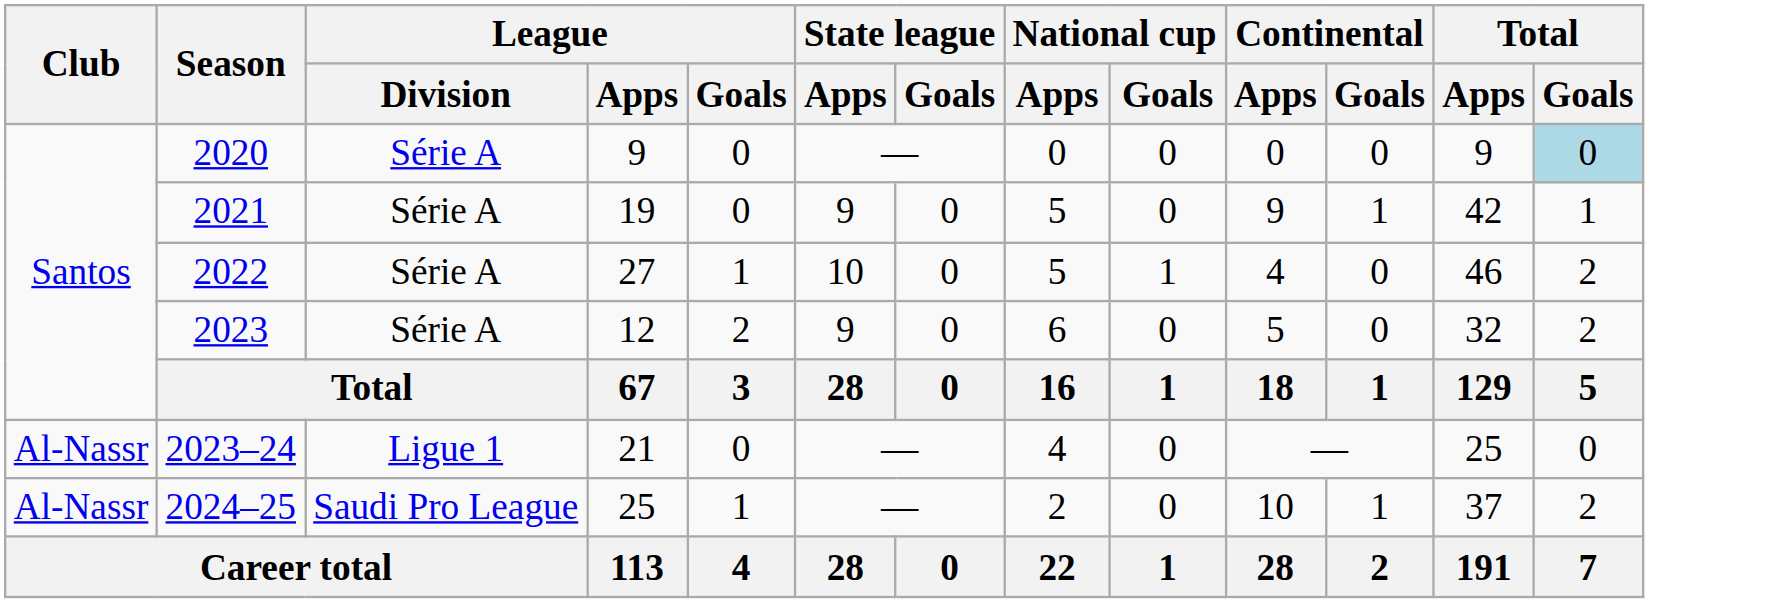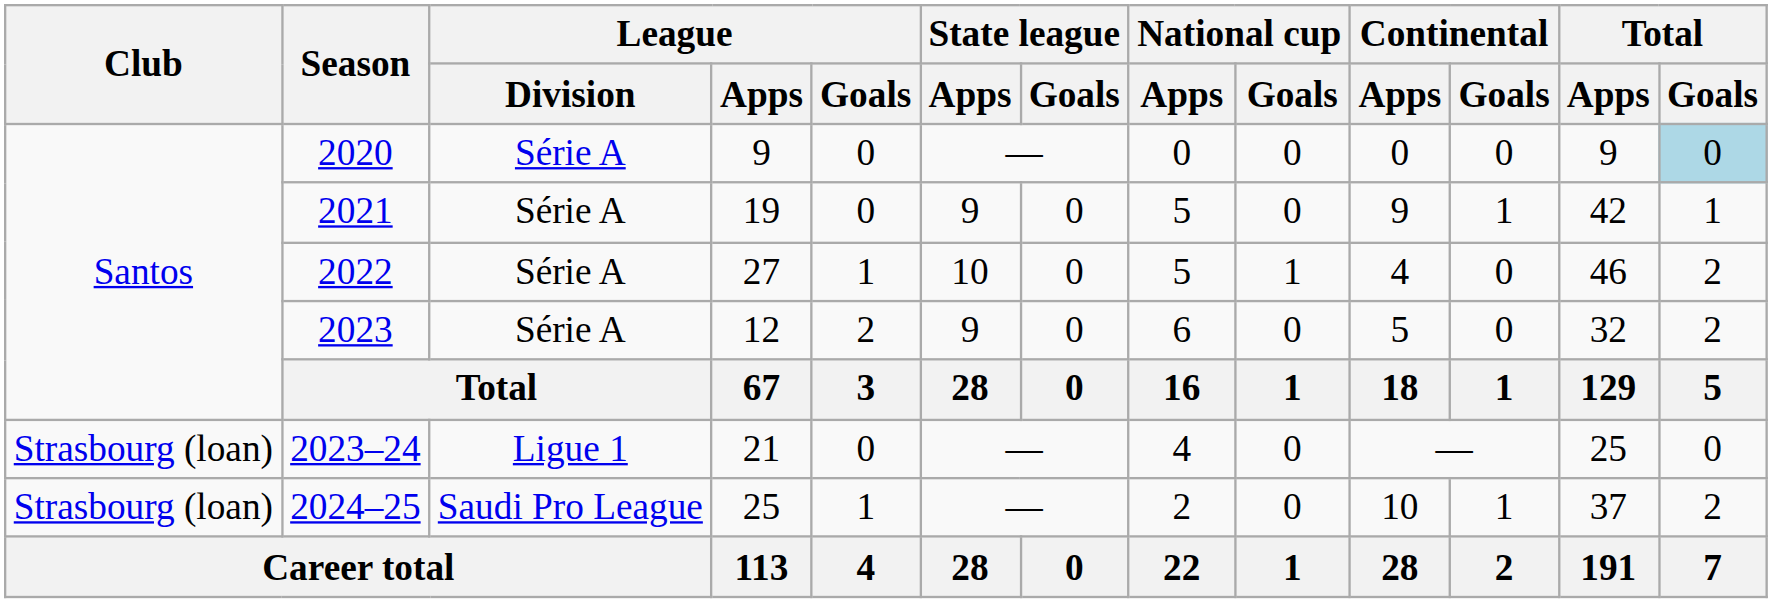2023–24 | Club: Al-Nassr -> Strasbourg (loan)
2024–25 | Club: Al-Nassr -> Strasbourg (loan)
